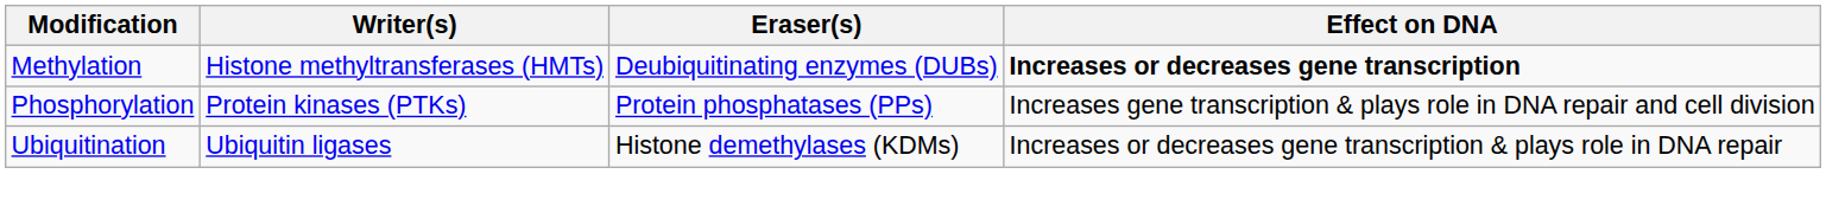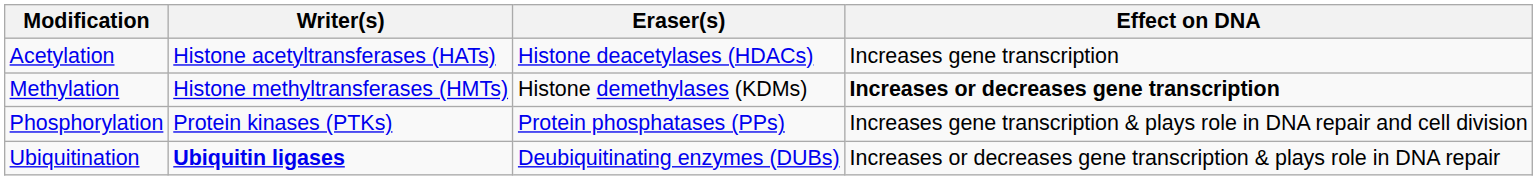+ row: Acetylation | Histone acetyltransferases (HATs) | Histone deacetylases (HDACs) | Increases gene transcription
Methylation | Eraser(s): Deubiquitinating enzymes (DUBs) -> Histone demethylases (KDMs)
Ubiquitination | Writer(s): normal -> bold
Ubiquitination | Eraser(s): Histone demethylases (KDMs) -> Deubiquitinating enzymes (DUBs)
